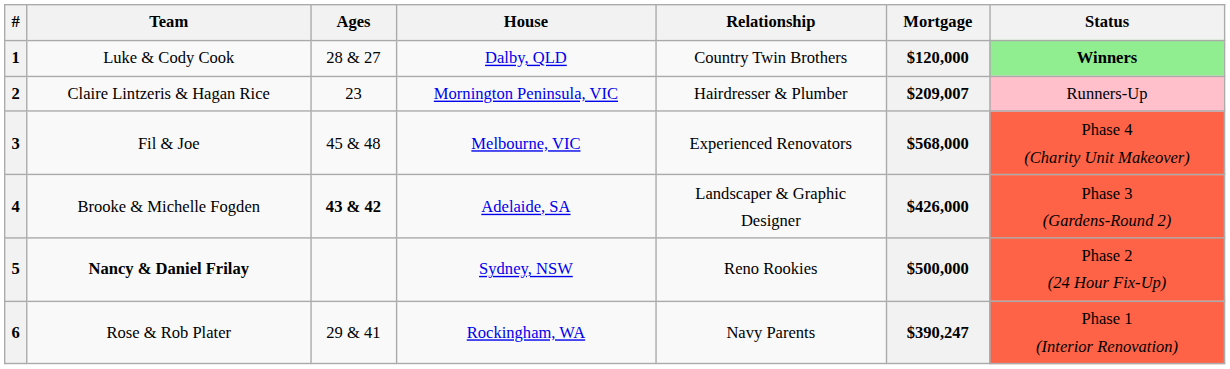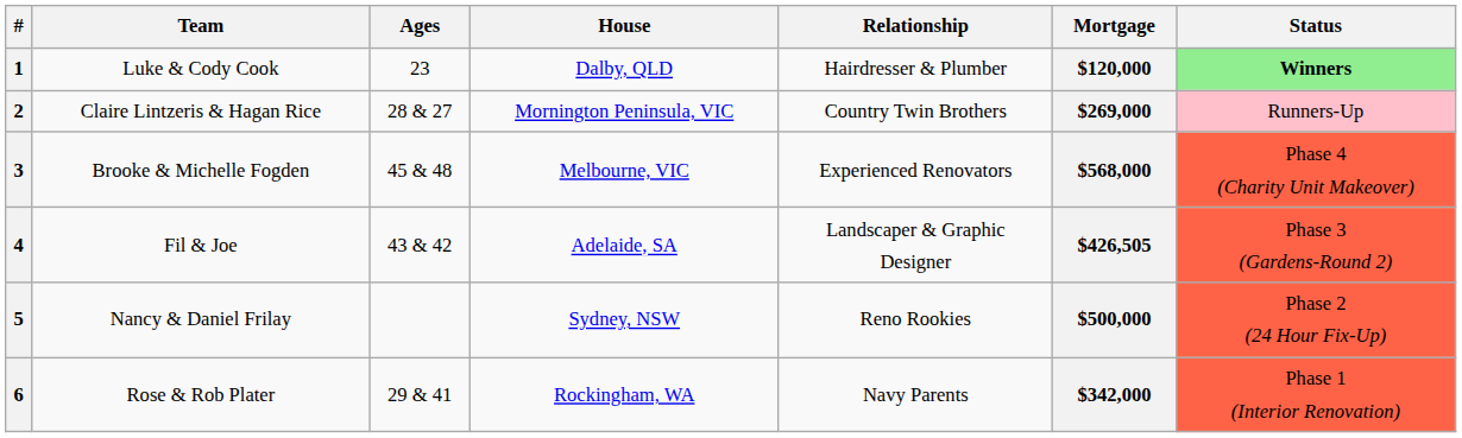1 | Ages: 28 & 27 -> 23
1 | Relationship: Country Twin Brothers -> Hairdresser & Plumber
2 | Ages: 23 -> 28 & 27
2 | Relationship: Hairdresser & Plumber -> Country Twin Brothers
2 | Mortgage: $209,007 -> $269,000
3 | Team: Fil & Joe -> Brooke & Michelle Fogden
4 | Team: Brooke & Michelle Fogden -> Fil & Joe
4 | Ages: bold -> normal
4 | Mortgage: $426,000 -> $426,505
5 | Team: bold -> normal
6 | Mortgage: $390,247 -> $342,000
